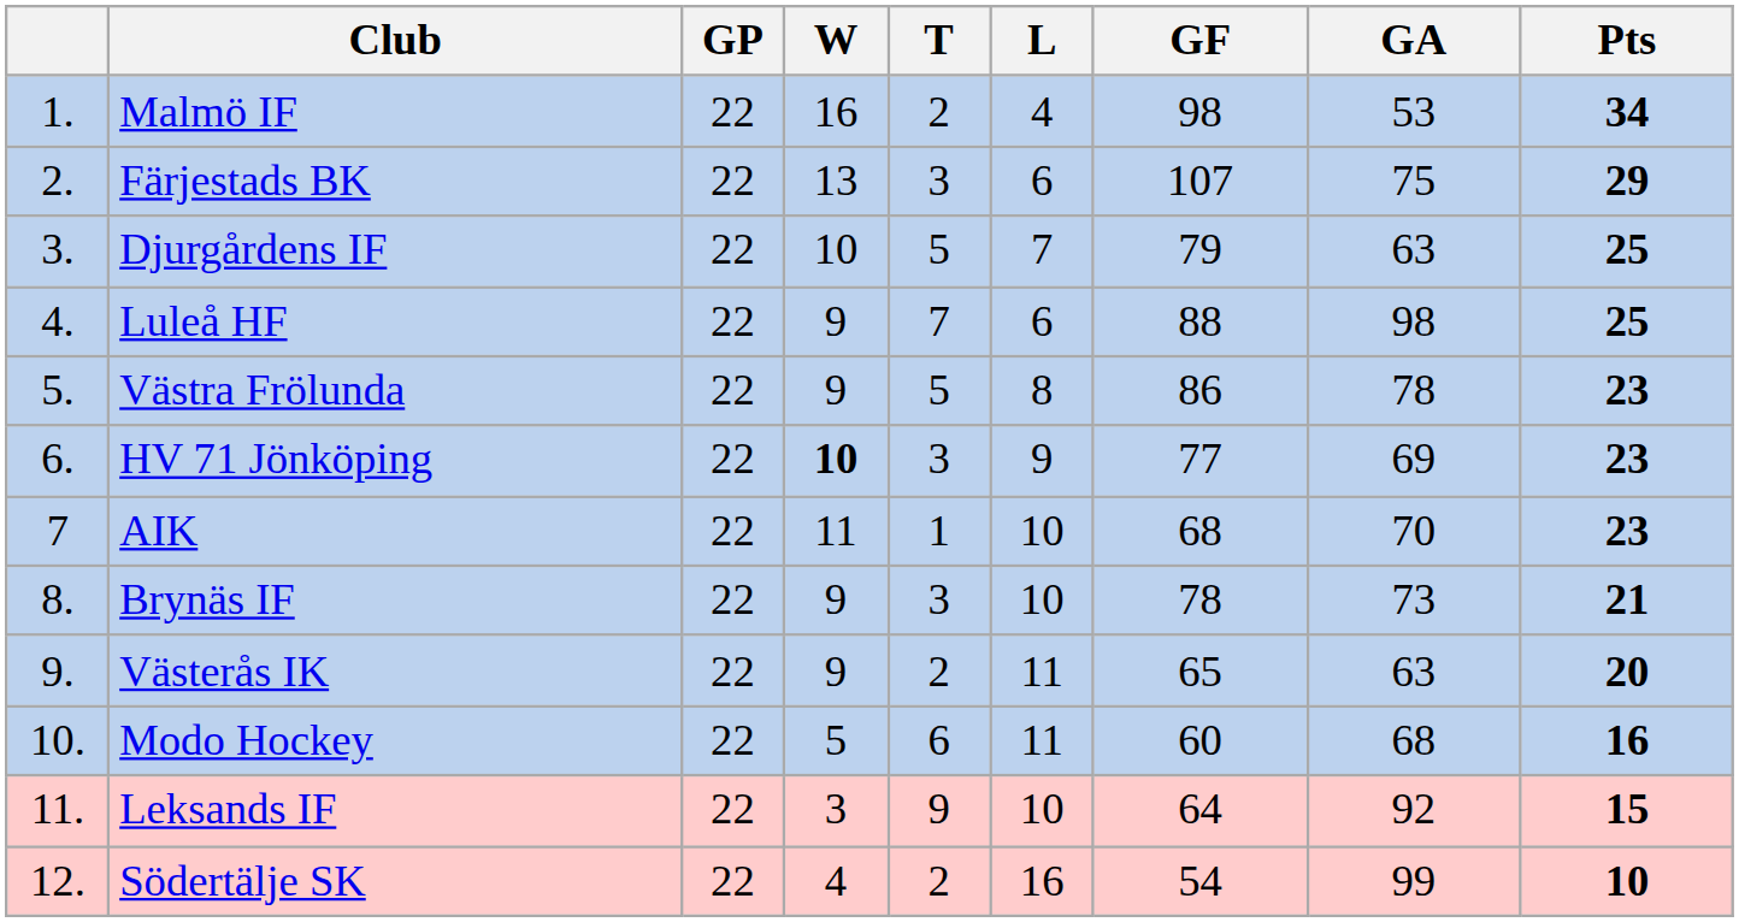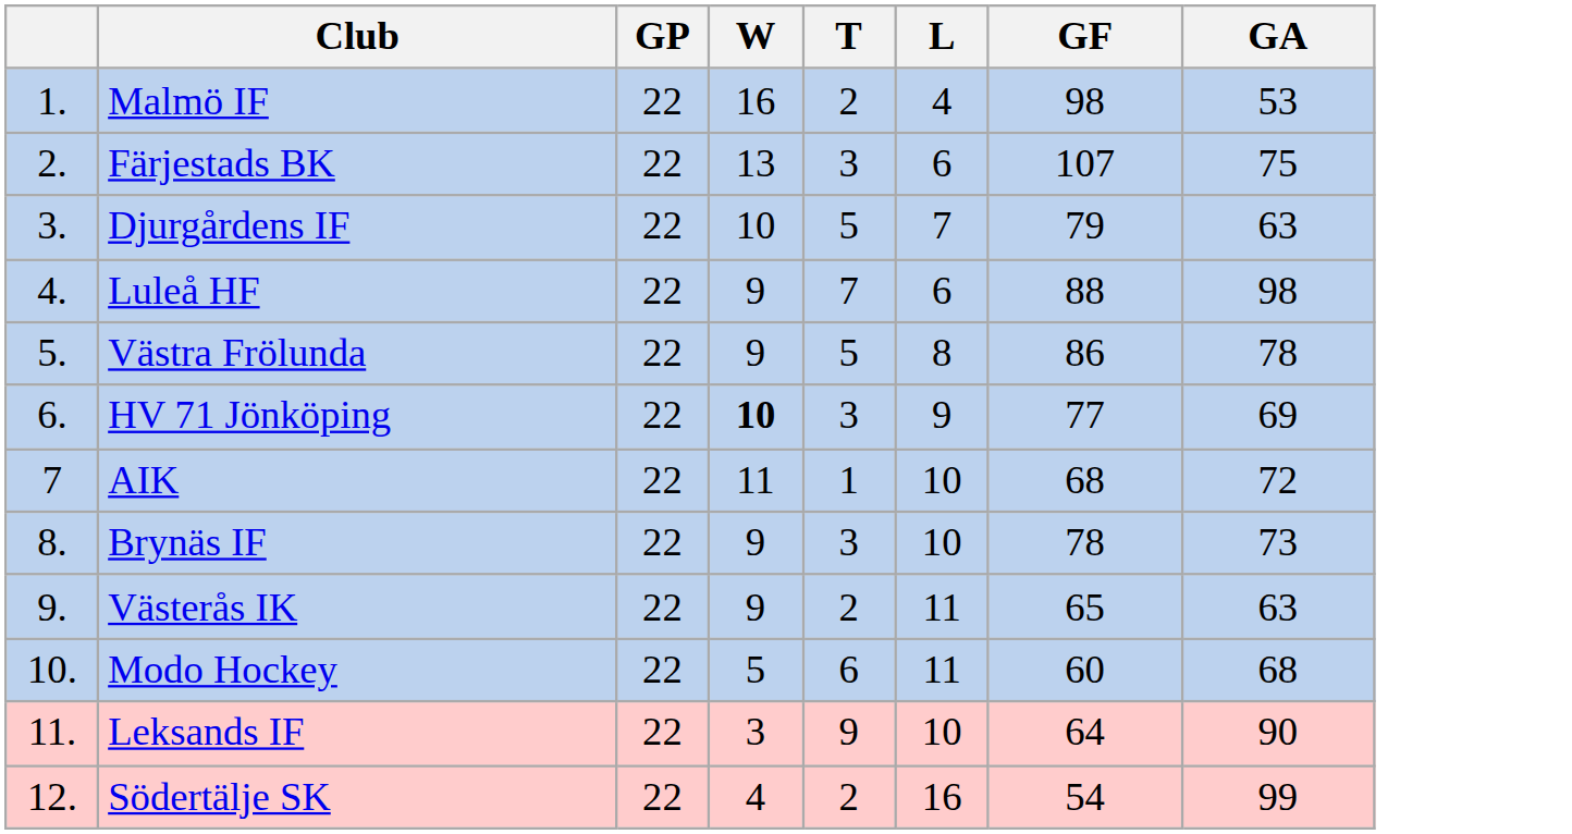- column: Pts | 34 | 29 | 25 | 25 | 23 | 23 | 23 | 21 | 20 | 16 | 15 | 10
AIK | GA: 70 -> 72
Leksands IF | GA: 92 -> 90
